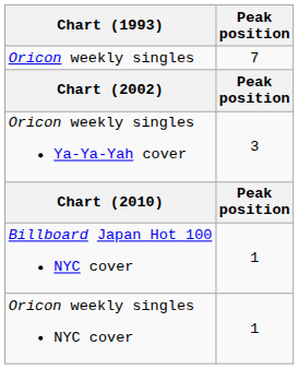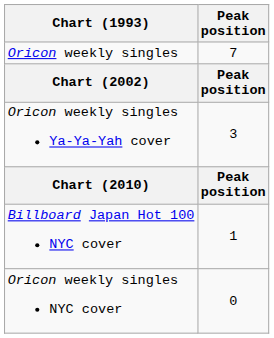Oricon weekly singles NYC cover | Peak position: 1 -> 0
